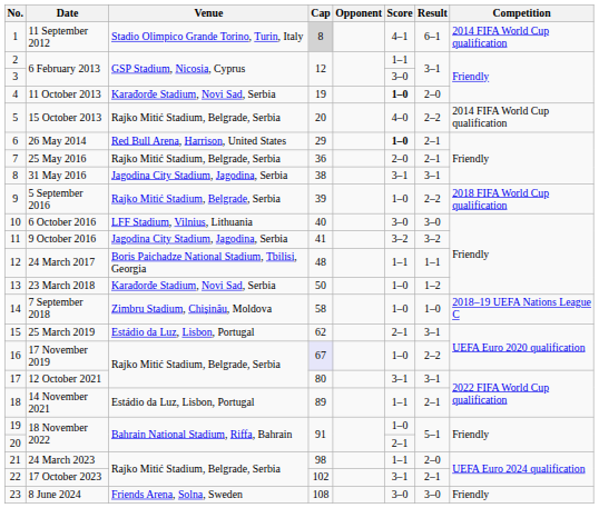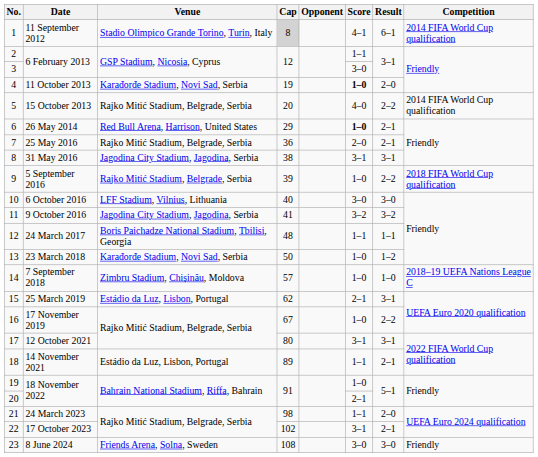7 September 2018 | Cap: 58 -> 57
17 November 2019 | Cap: lavender background -> no background
